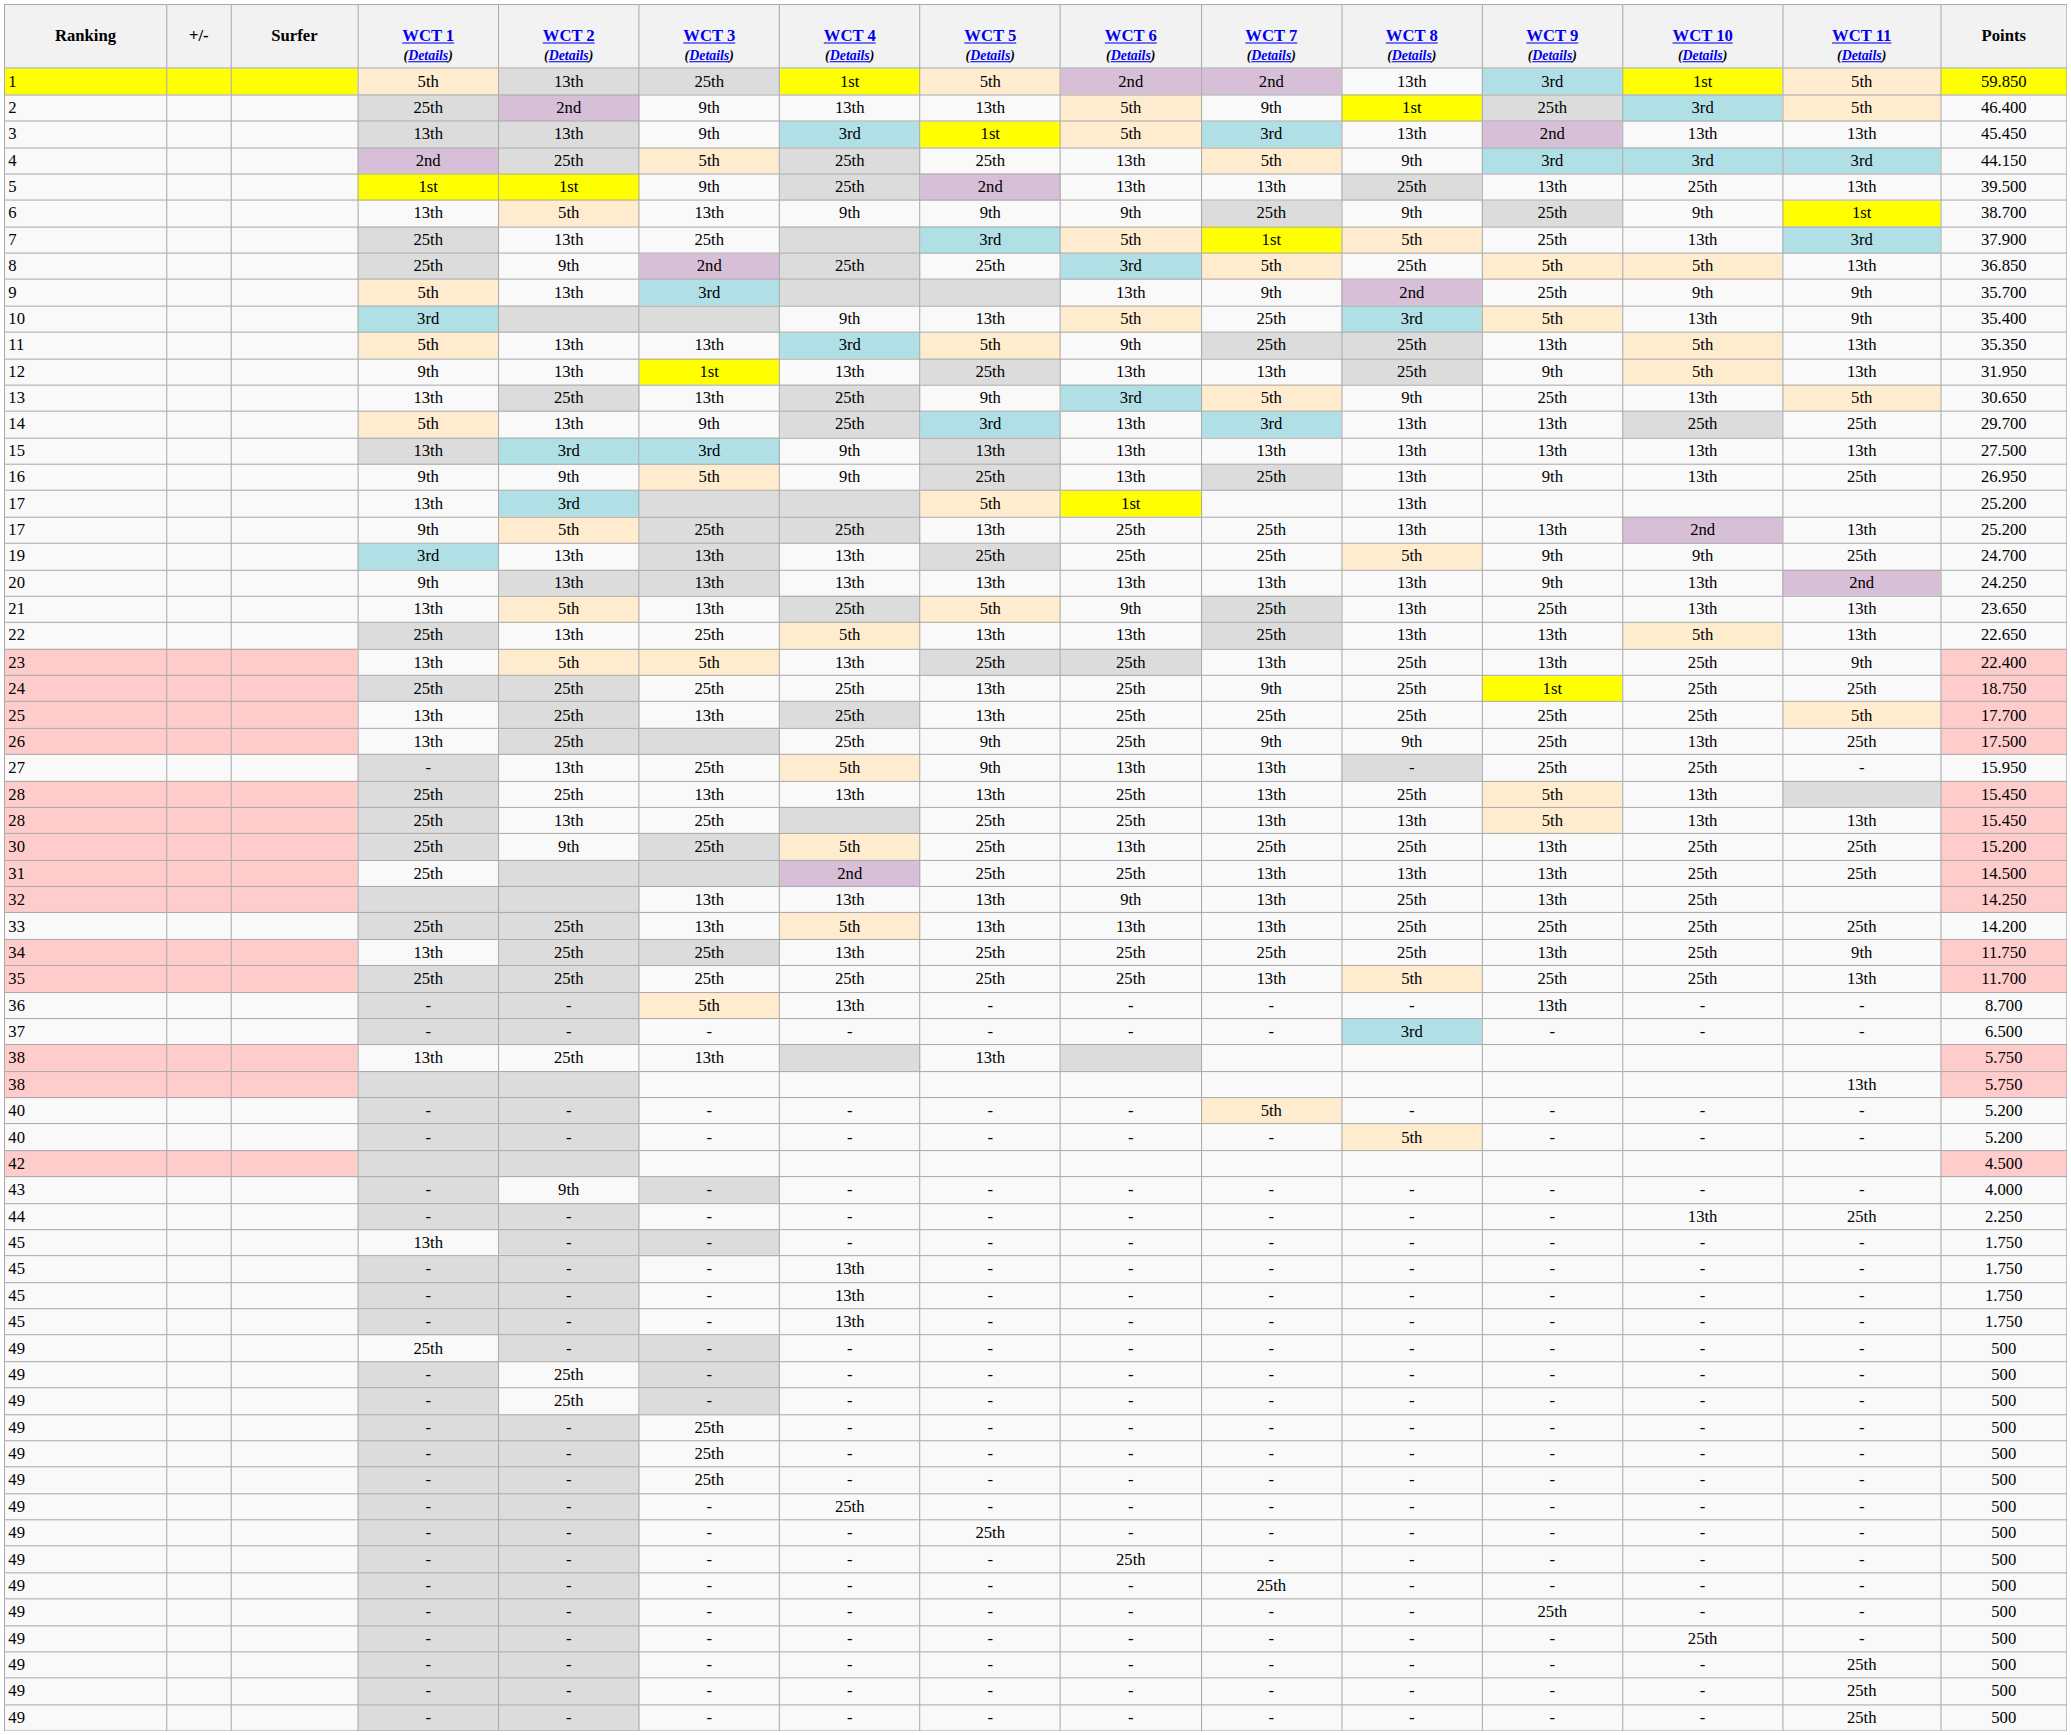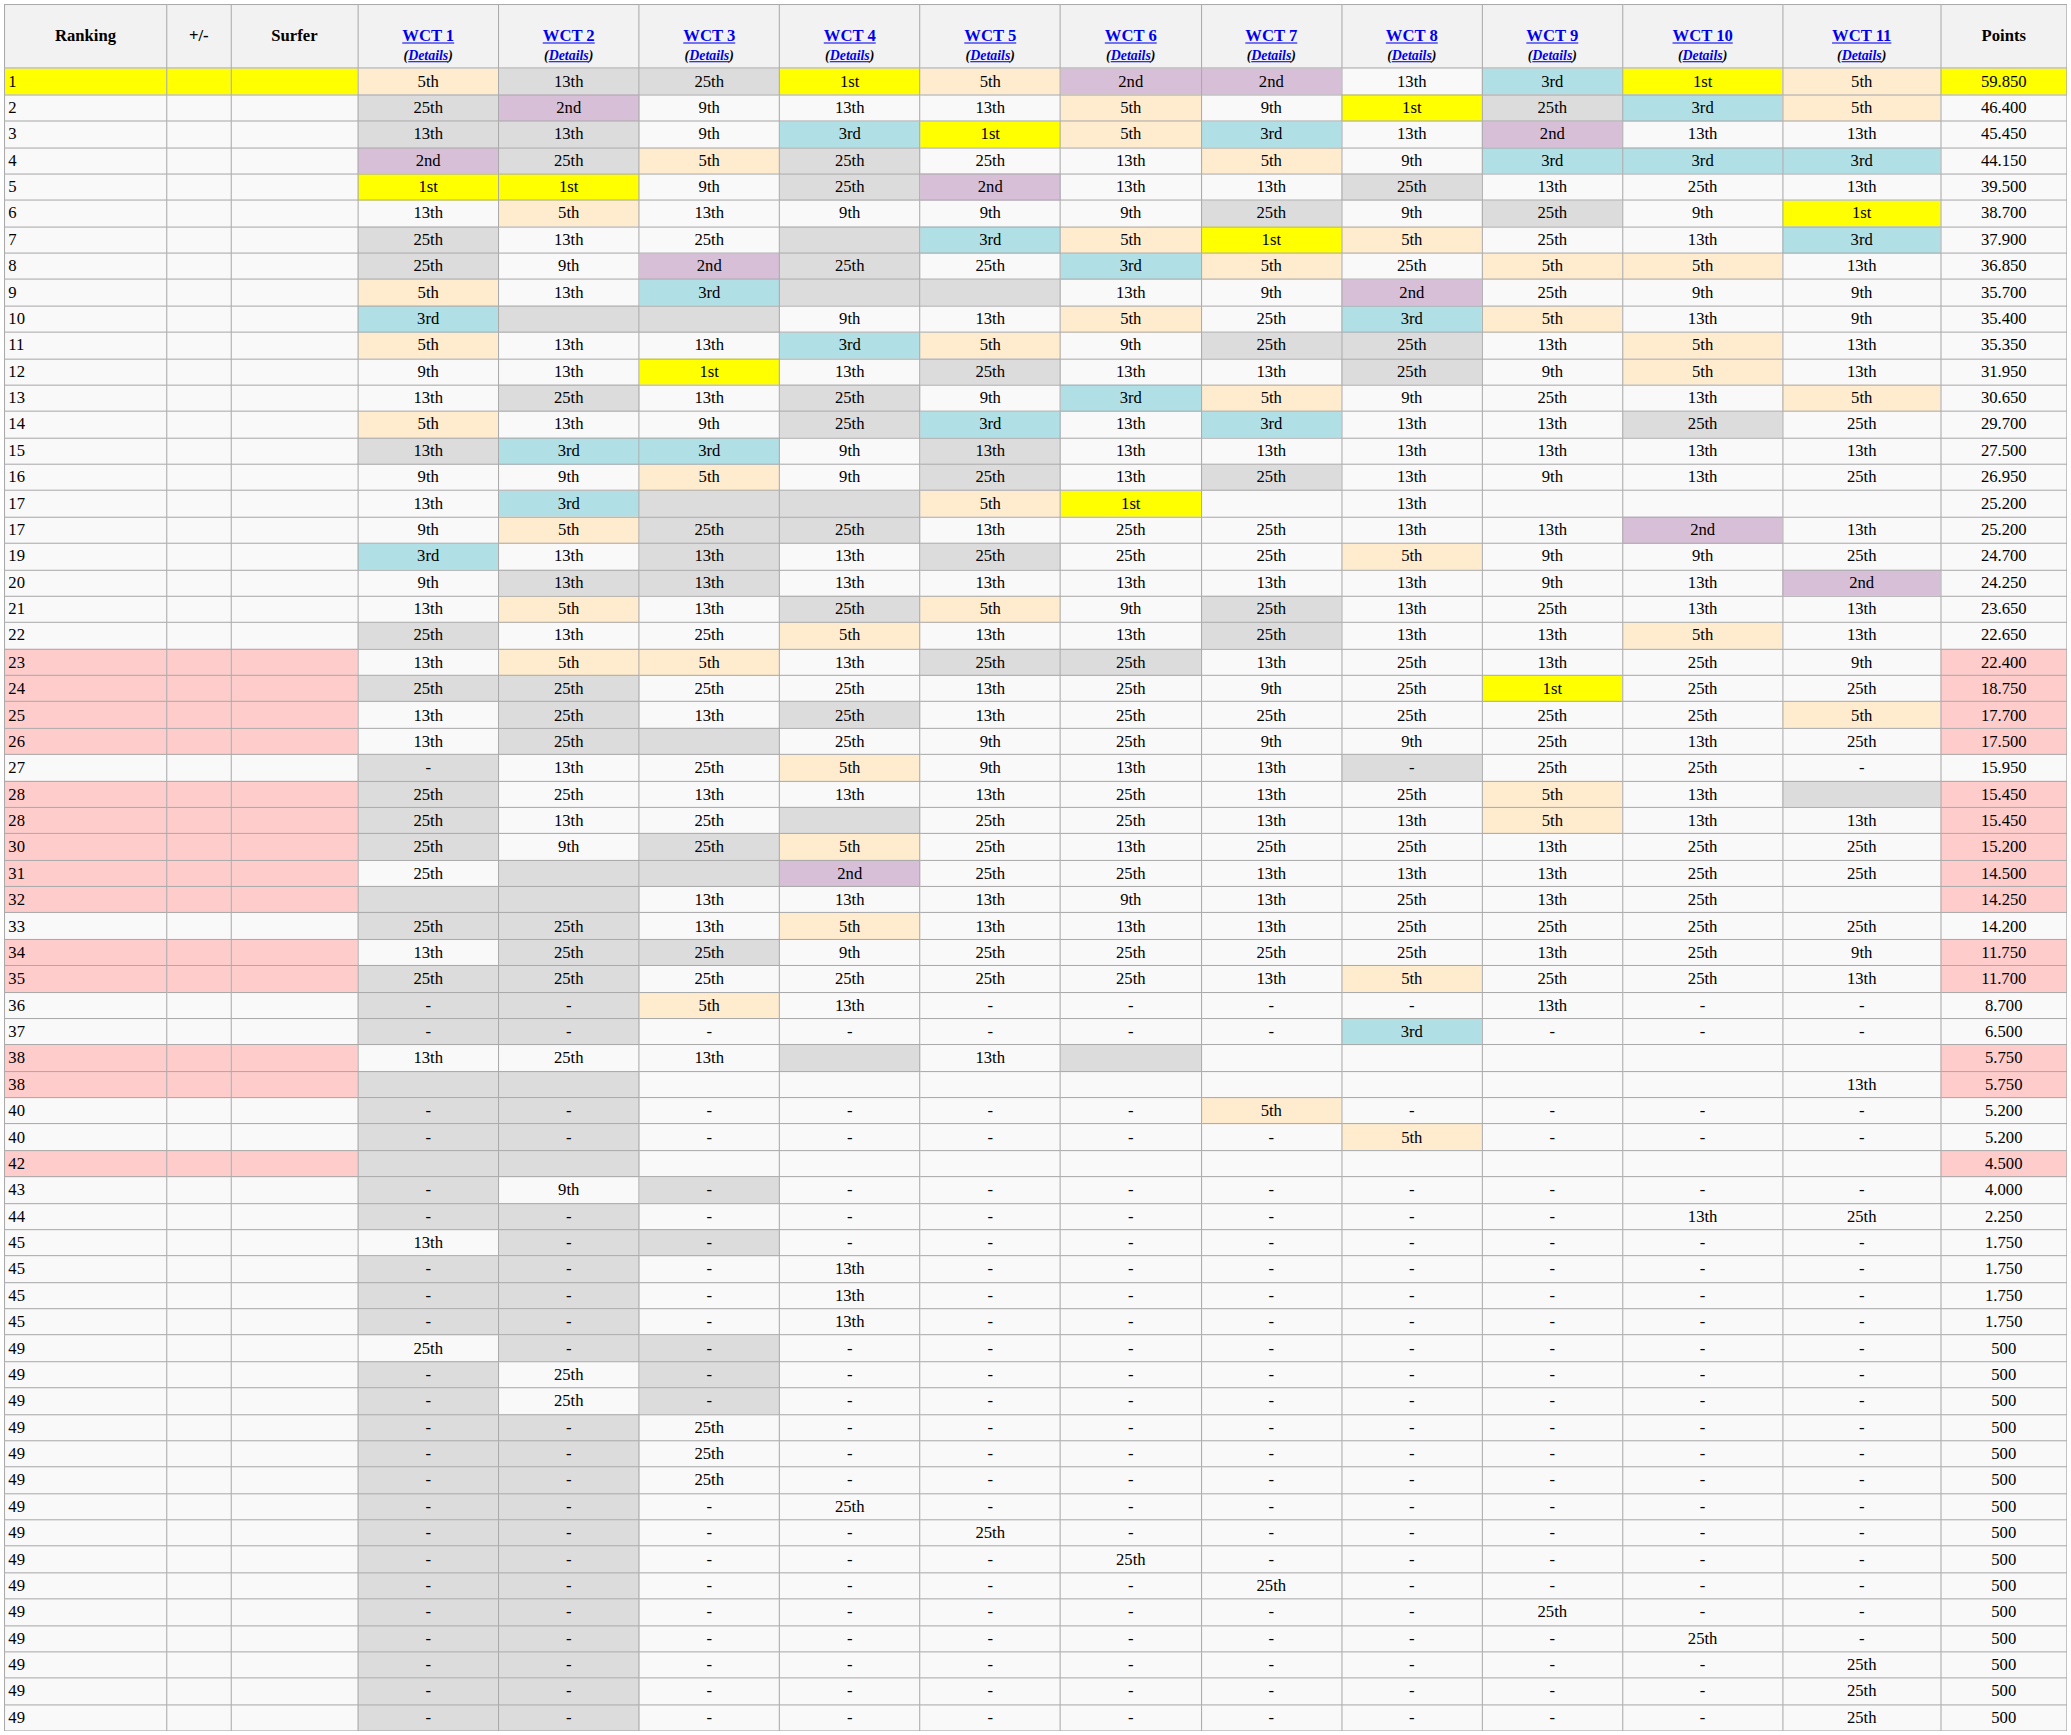34 | WCT 4 (Details): 13th -> 9th
